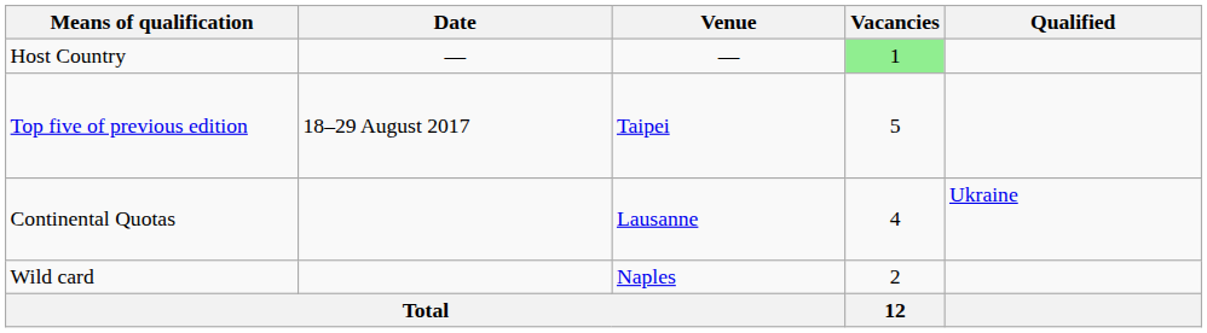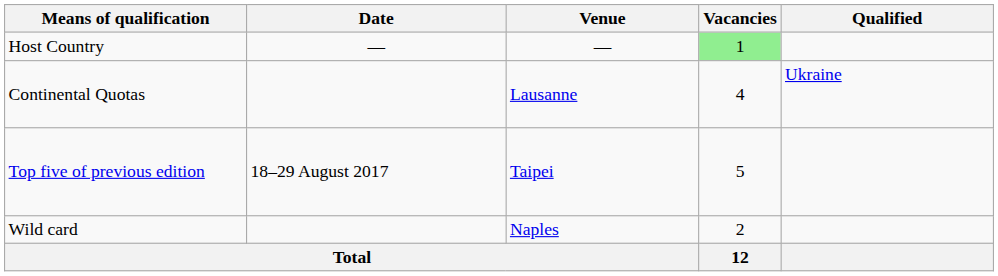rows swapped: Top five of previous edition <-> Continental Quotas
